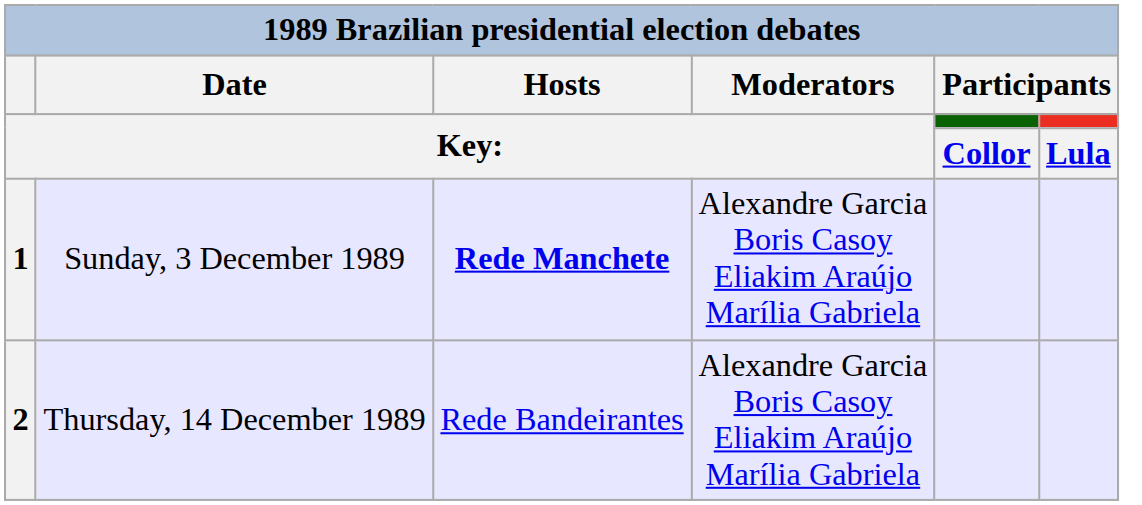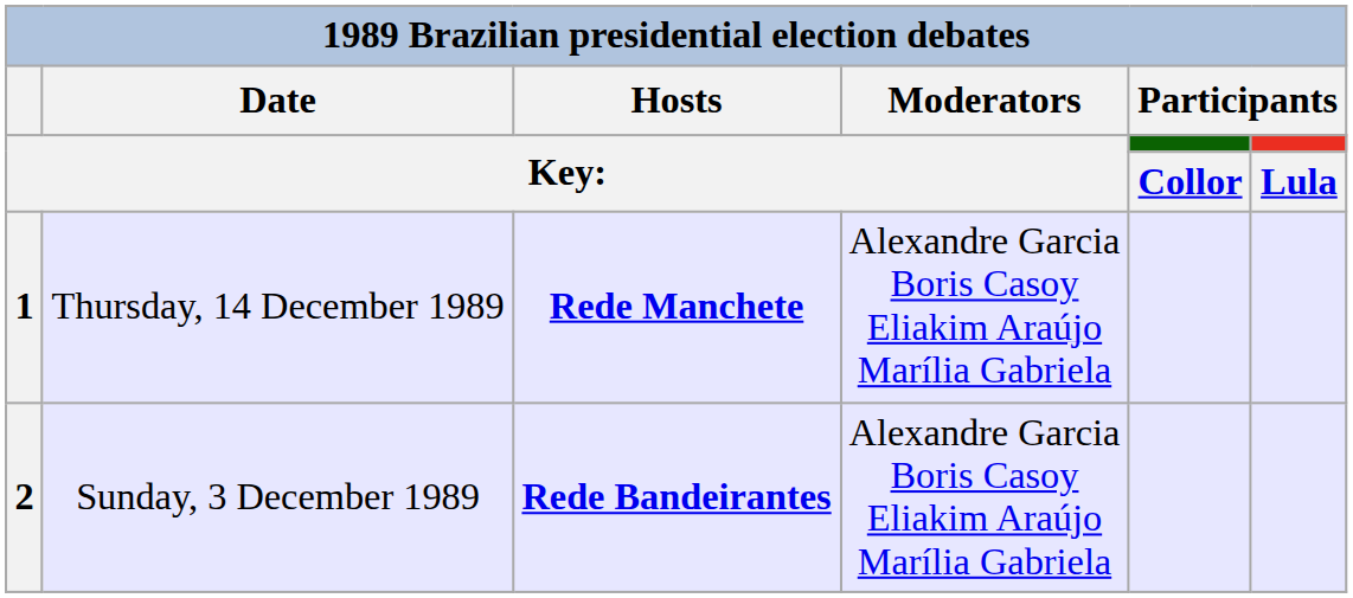1 | Date / Key:: Sunday, 3 December 1989 -> Thursday, 14 December 1989
2 | Date / Key:: Thursday, 14 December 1989 -> Sunday, 3 December 1989
2 | Hosts / Key:: normal -> bold
